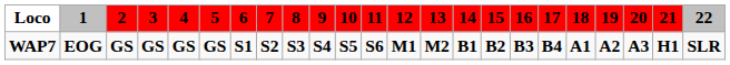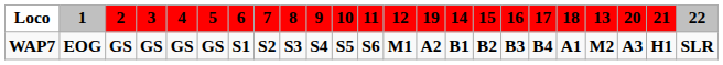columns swapped: 13 <-> 19
